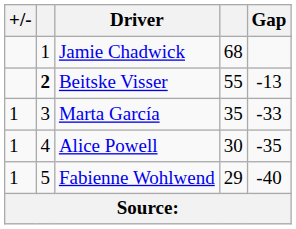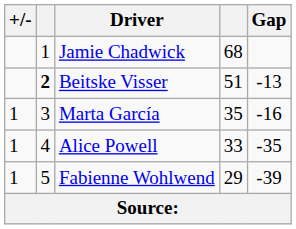Beitske Visser | column 4: 55 -> 51
Marta García | Gap: -33 -> -16
Alice Powell | column 4: 30 -> 33
Fabienne Wohlwend | Gap: -40 -> -39
